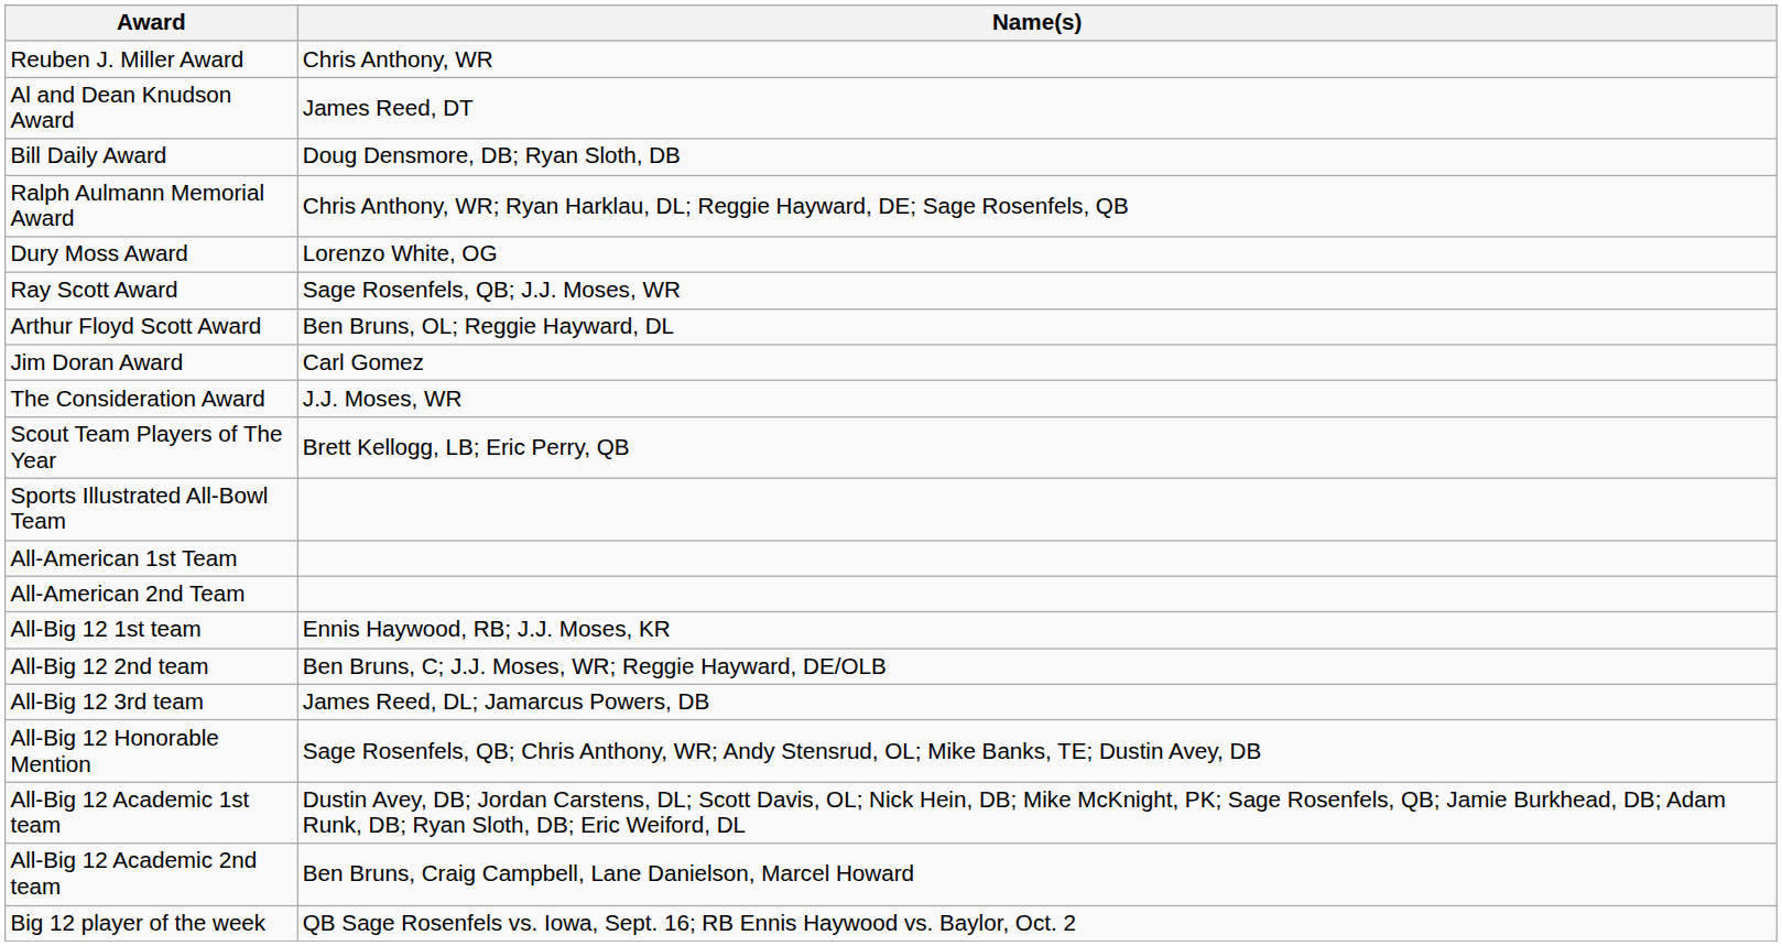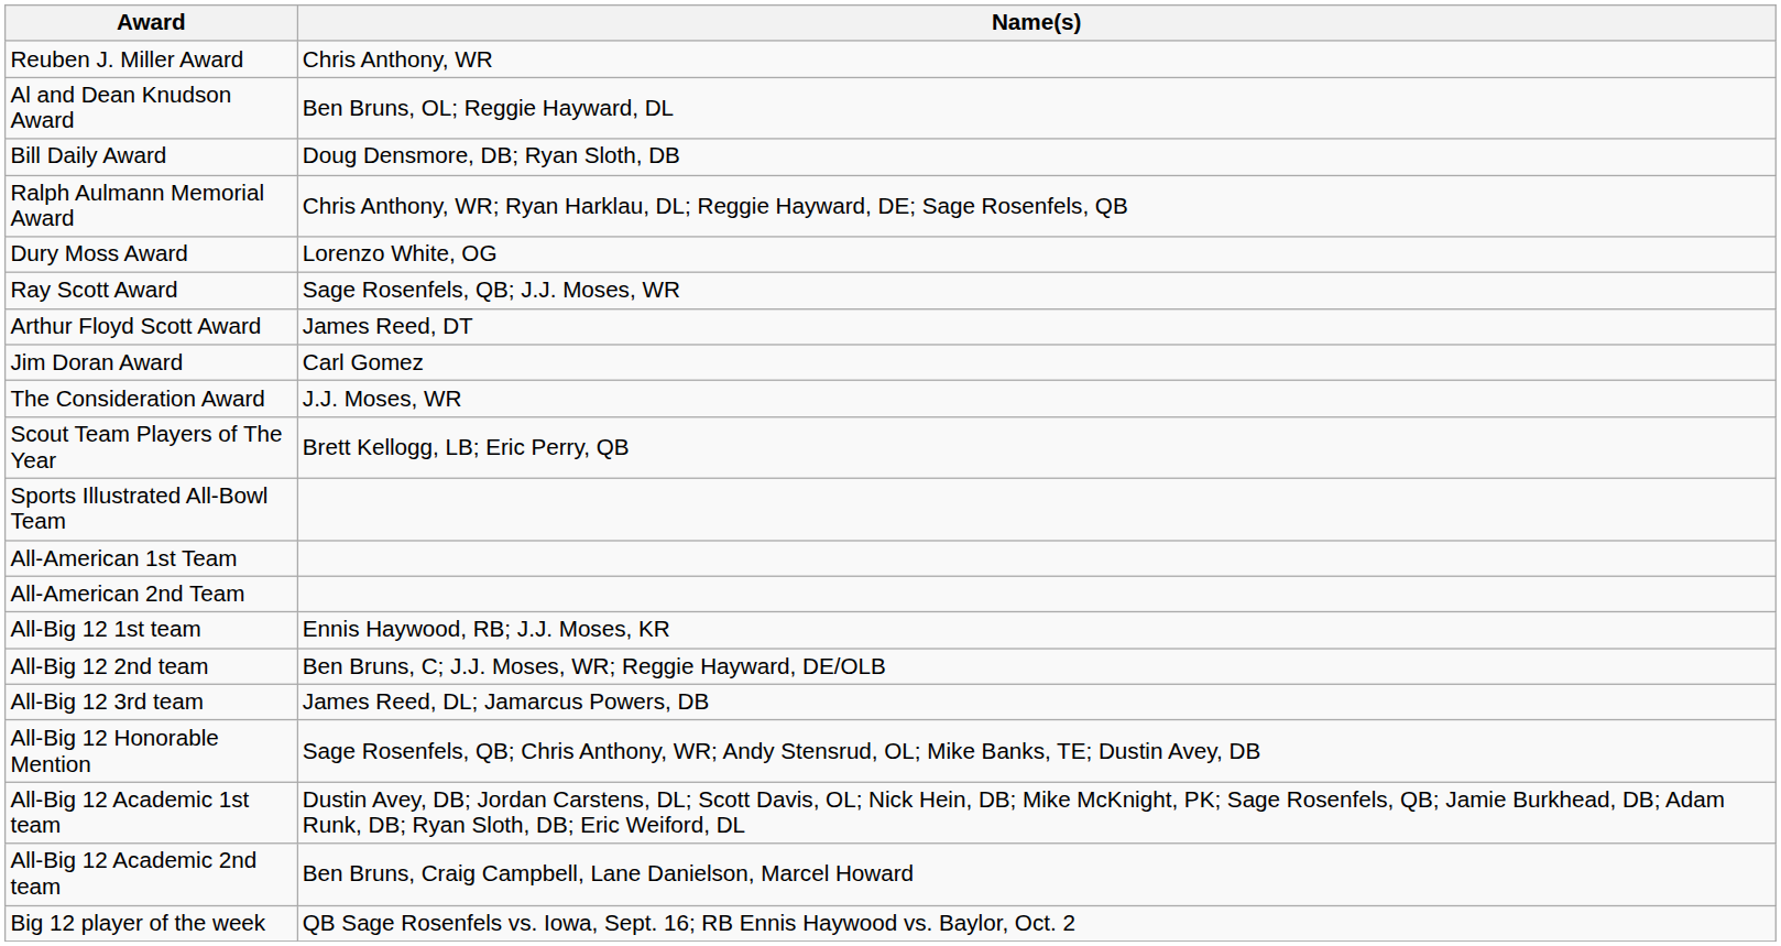Al and Dean Knudson Award | Name(s): James Reed, DT -> Ben Bruns, OL; Reggie Hayward, DL
Arthur Floyd Scott Award | Name(s): Ben Bruns, OL; Reggie Hayward, DL -> James Reed, DT
